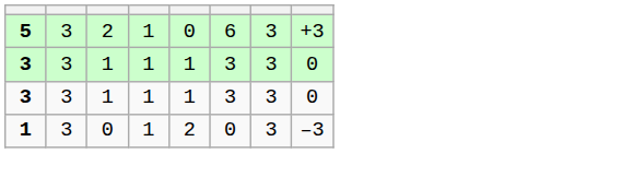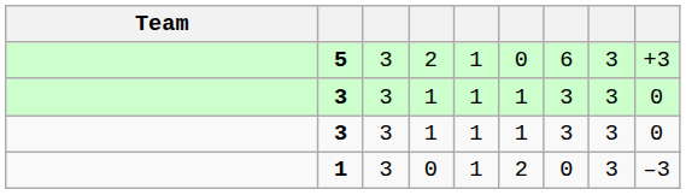+ column: Team
